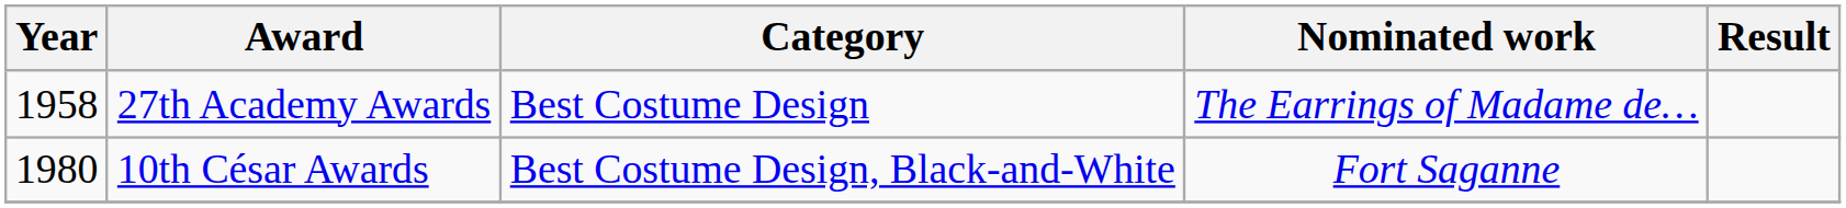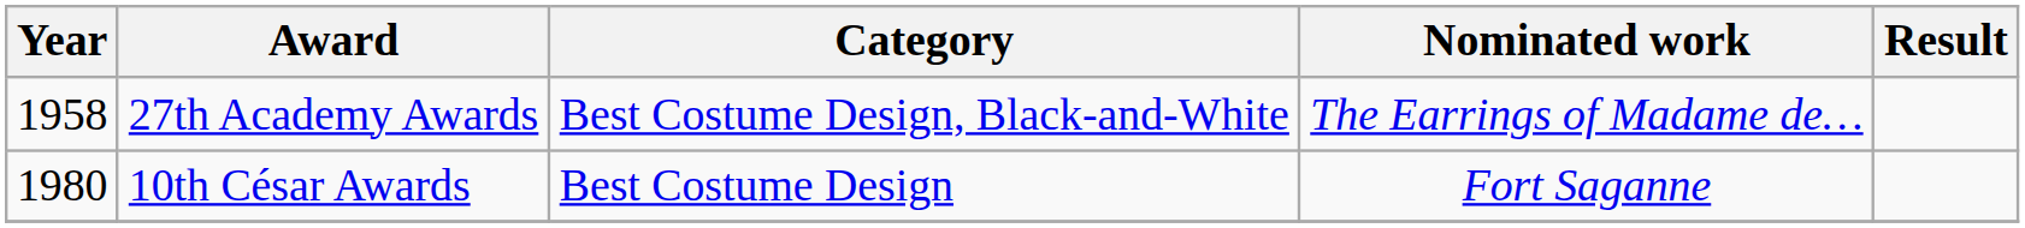27th Academy Awards | Category: Best Costume Design -> Best Costume Design, Black-and-White
10th César Awards | Category: Best Costume Design, Black-and-White -> Best Costume Design
